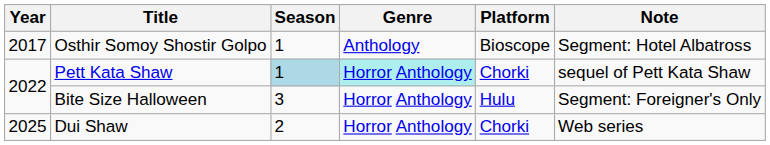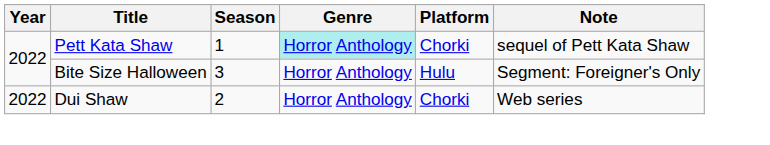- row: 2017 | Osthir Somoy Shostir Golpo | 1 | Anthology | Bioscope | Segment: Hotel Albatross
Pett Kata Shaw | Season: lightblue background -> no background
Dui Shaw | Year: 2025 -> 2022
